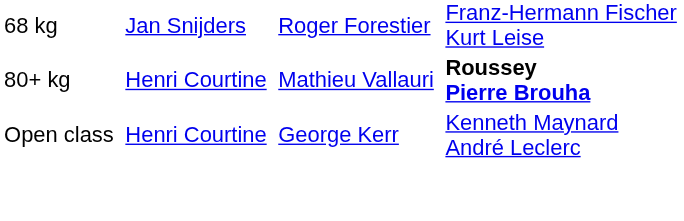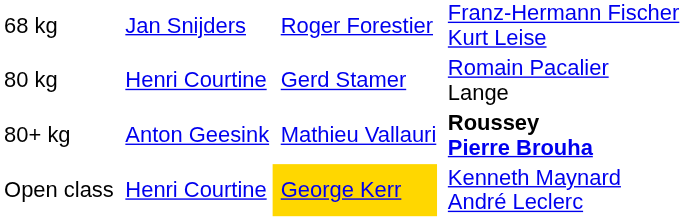+ row: 80 kg | Henri Courtine | Gerd Stamer | Romain Pacalier Lange
80+ kg | column 2: Henri Courtine -> Anton Geesink
Open class | column 3: no background -> gold background
